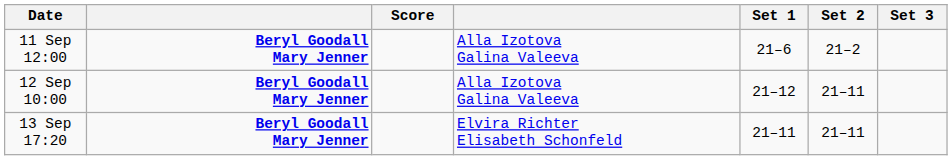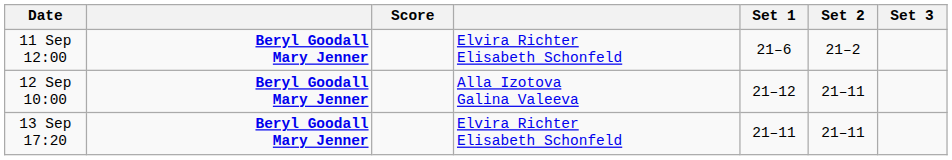11 Sep 12:00 | column 4: Alla Izotova Galina Valeeva -> Elvira Richter Elisabeth Schonfeld
